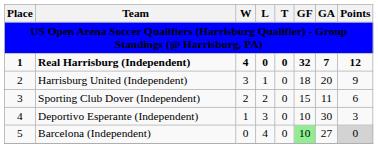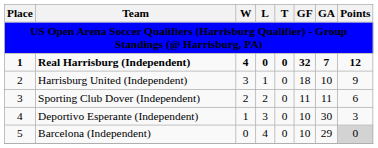Harrisburg United (Independent) | GA: 20 -> 10
Sporting Club Dover (Independent) | GF: 15 -> 11
Barcelona (Independent) | GF: lightgreen background -> no background
Barcelona (Independent) | GA: 27 -> 29
